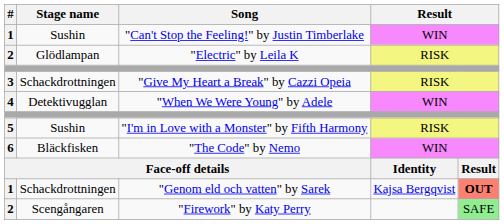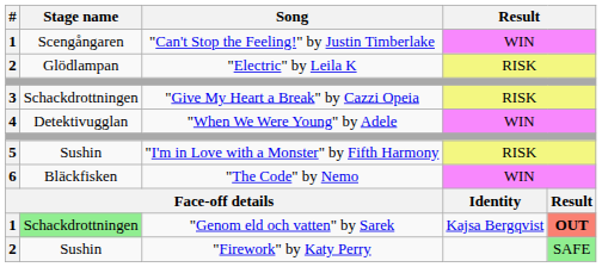"Can't Stop the Feeling!" by Justin Timberlake | Stage name: Sushin -> Scengångaren
"Genom eld och vatten" by Sarek | Stage name: no background -> lightgreen background
"Firework" by Katy Perry | Stage name: Scengångaren -> Sushin
